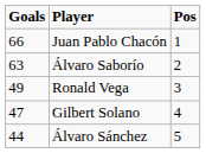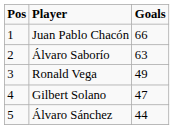columns swapped: Pos <-> Goals
